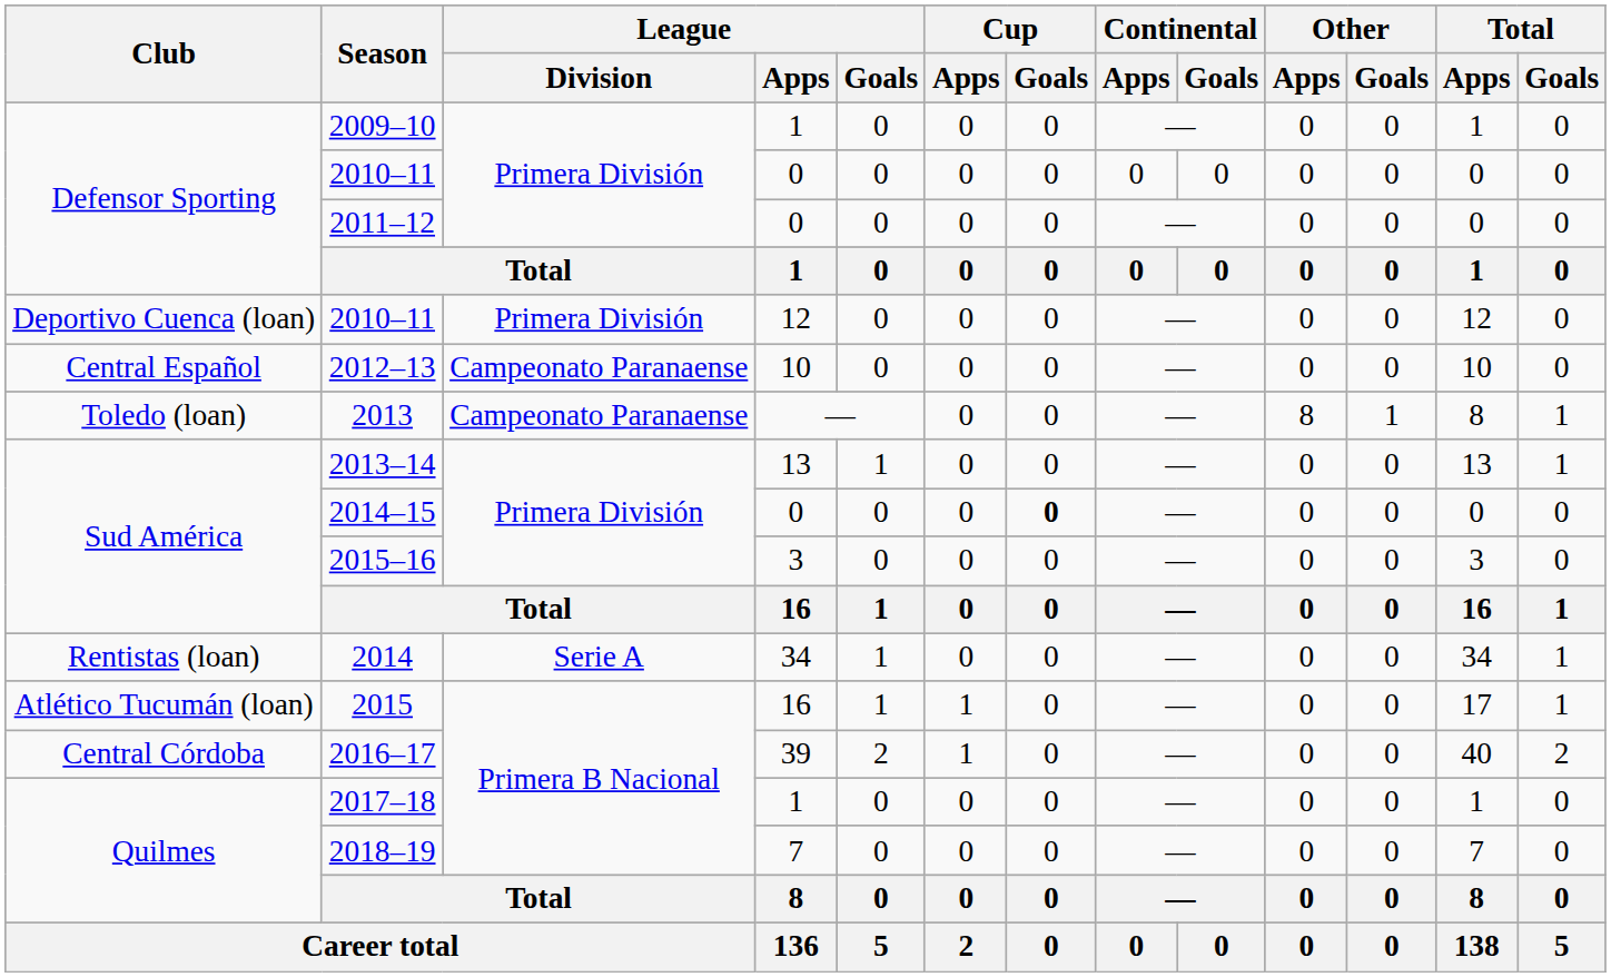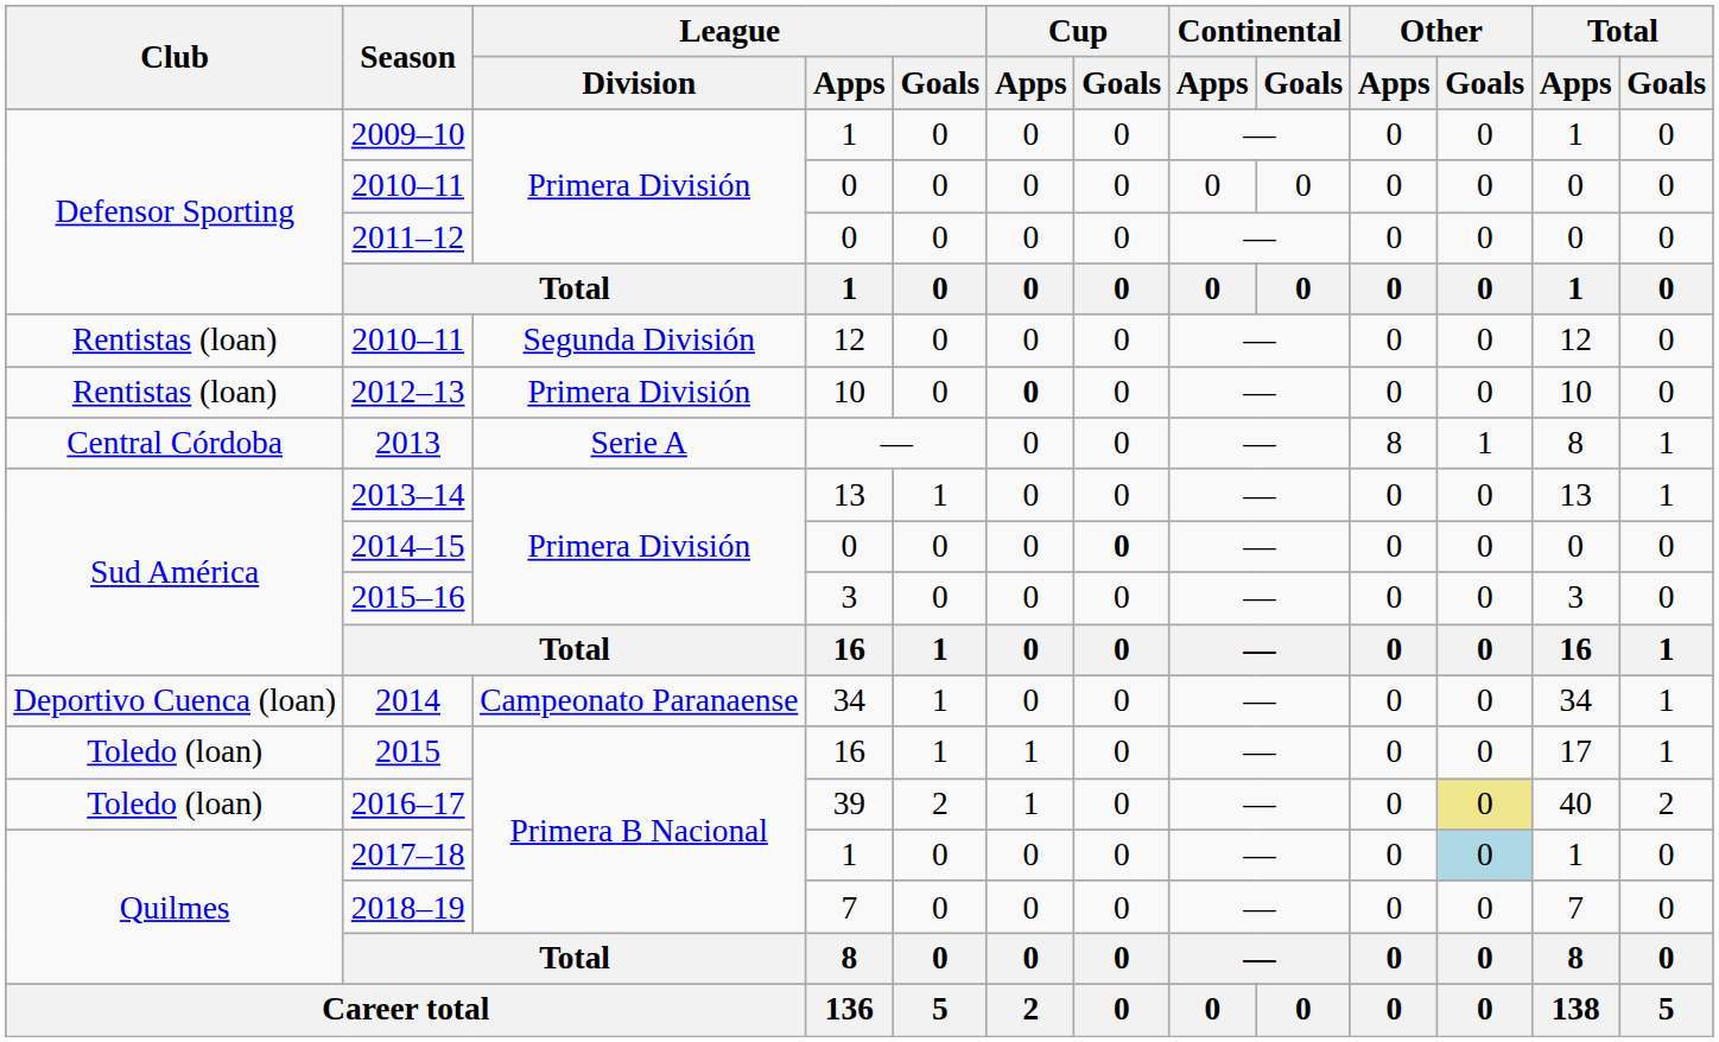2010–11 / 12 | Club: Deportivo Cuenca (loan) -> Rentistas (loan)
2010–11 / 12 | League / Division: Primera División -> Segunda División
2012–13 | Club: Central Español -> Rentistas (loan)
2012–13 | League / Division: Campeonato Paranaense -> Primera División
2012–13 | Cup / Apps: normal -> bold
2013 | Club: Toledo (loan) -> Central Córdoba
2013 | League / Division: Campeonato Paranaense -> Serie A
2014 | Club: Rentistas (loan) -> Deportivo Cuenca (loan)
2014 | League / Division: Serie A -> Campeonato Paranaense
2015 | Club: Atlético Tucumán (loan) -> Toledo (loan)
2016–17 | Club: Central Córdoba -> Toledo (loan)
2016–17 | Other / Goals: no background -> khaki background
2017–18 | Other / Goals: no background -> lightblue background
